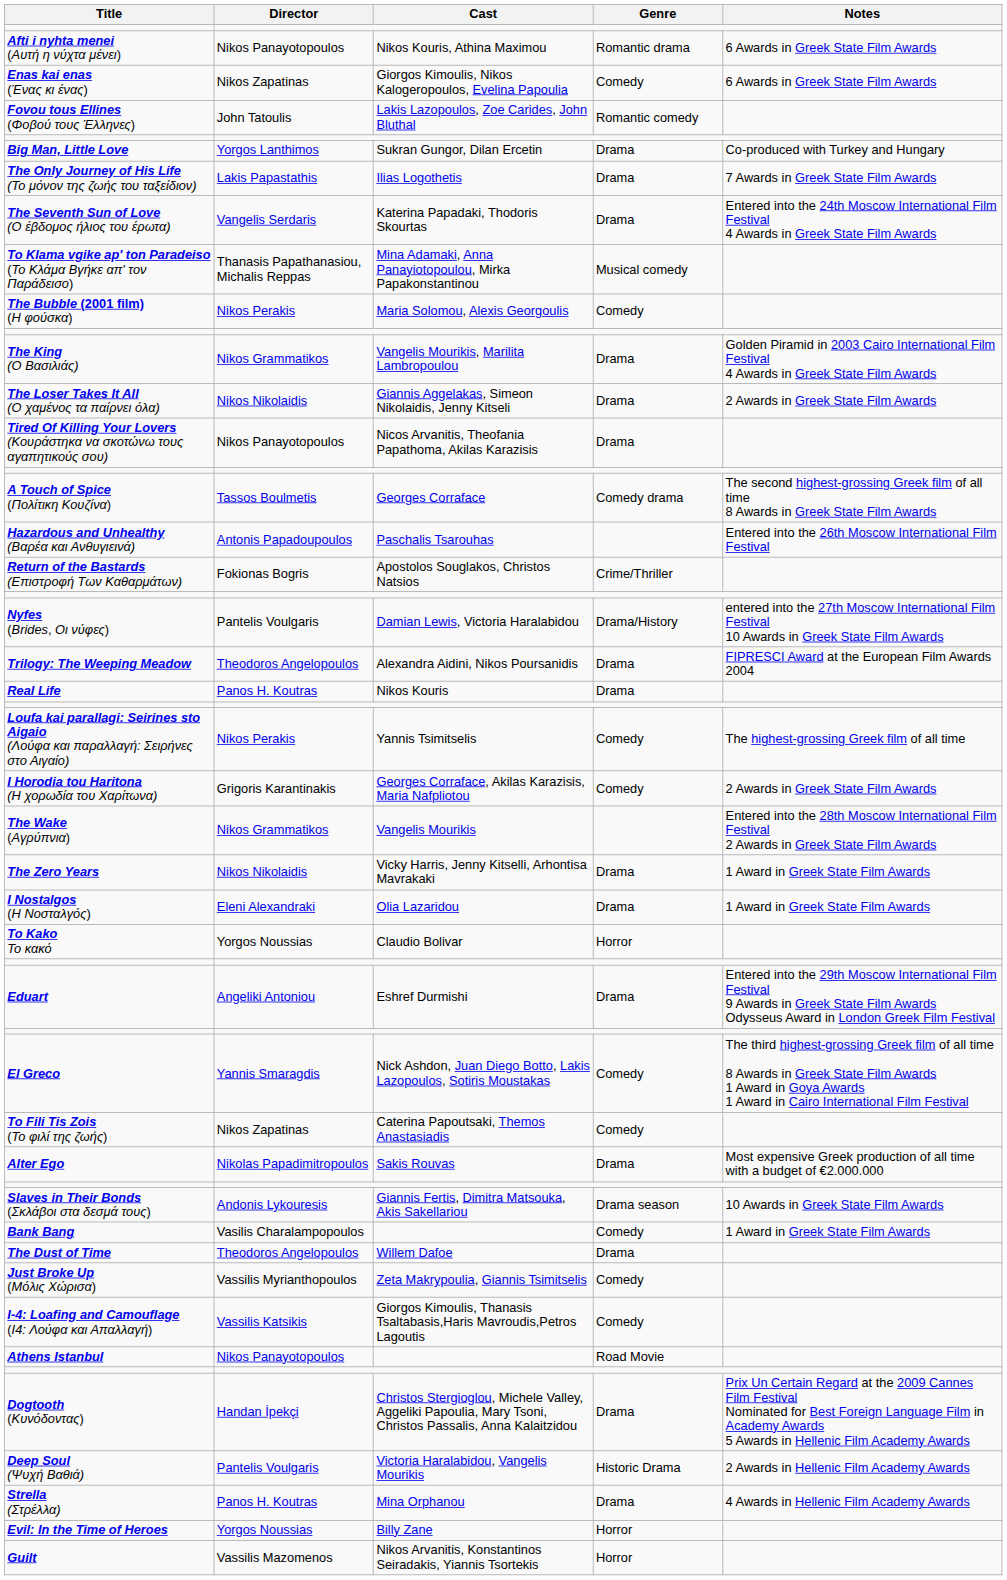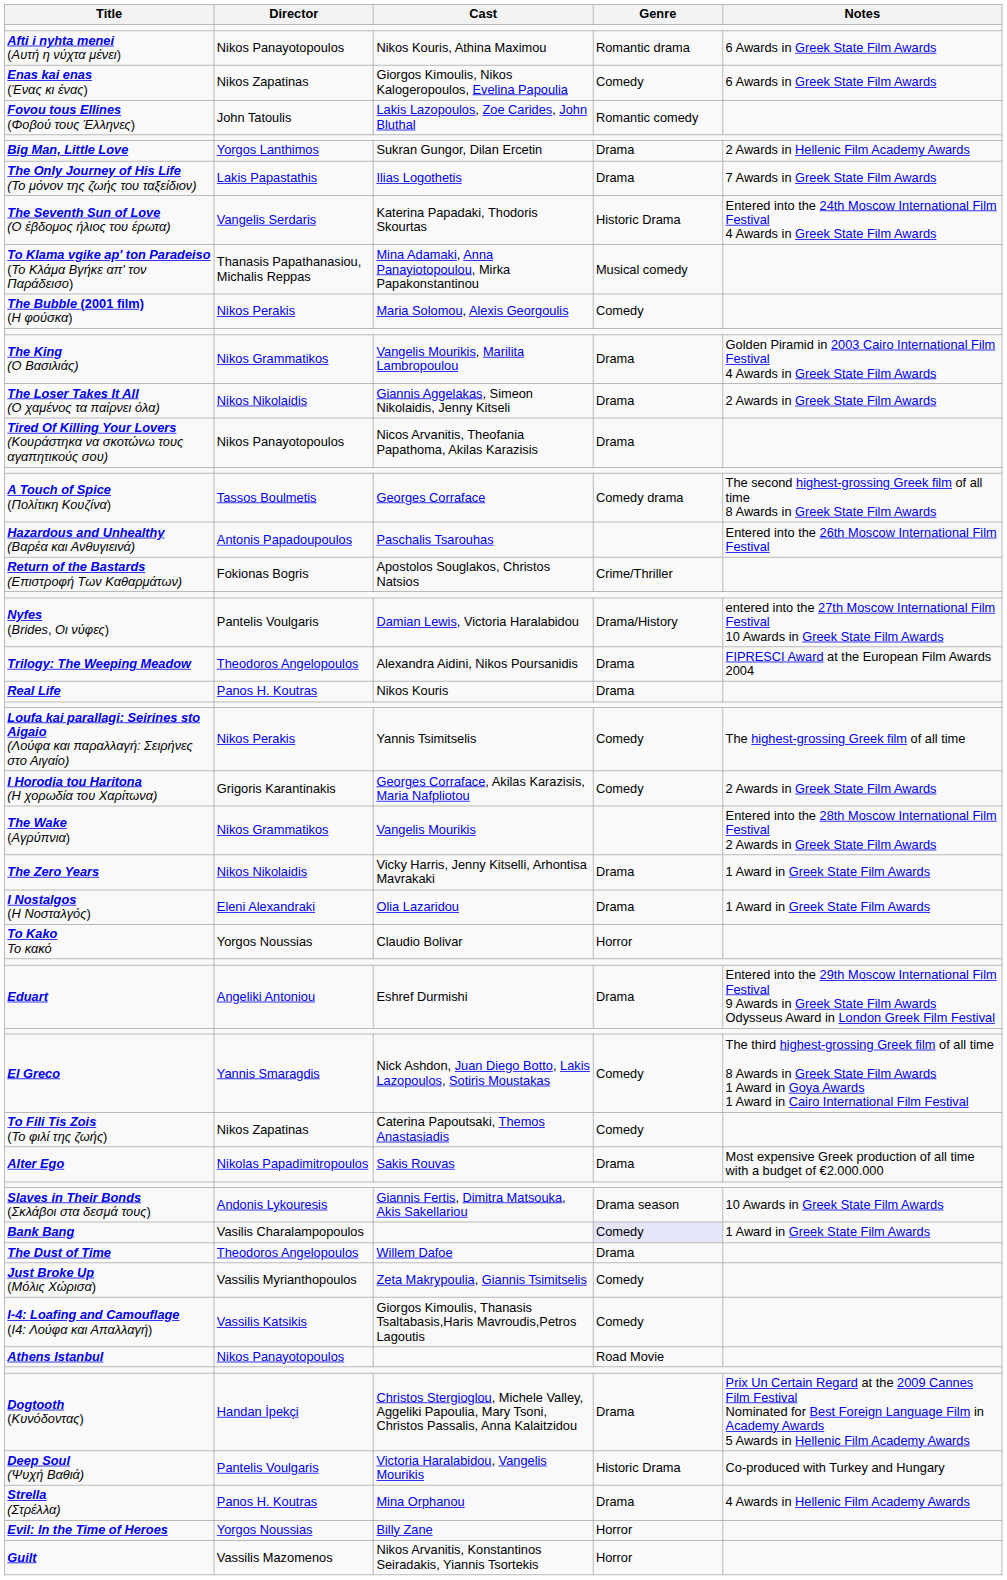Big Man, Little Love | Notes: Co-produced with Turkey and Hungary -> 2 Awards in Hellenic Film Academy Awards
The Seventh Sun of Love (Ο έβδομος ήλιος του έρωτα) | Genre: Drama -> Historic Drama
Bank Bang | Genre: no background -> lavender background
Deep Soul (Ψυχή Βαθιά) | Notes: 2 Awards in Hellenic Film Academy Awards -> Co-produced with Turkey and Hungary
